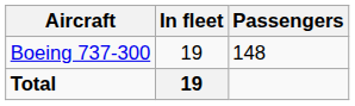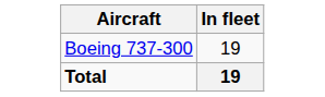- column: Passengers | 148
